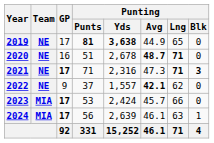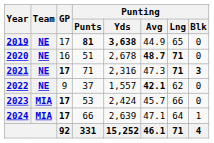2024 | Punting / Punts: 56 -> 66
2024 | Punting / Avg: 46.1 -> 47.1
2024 | Punting / Lng: 63 -> 64
